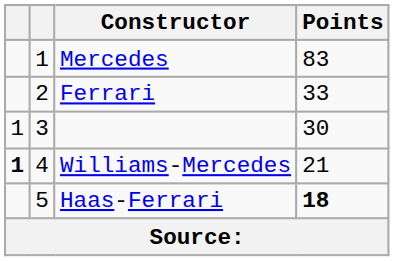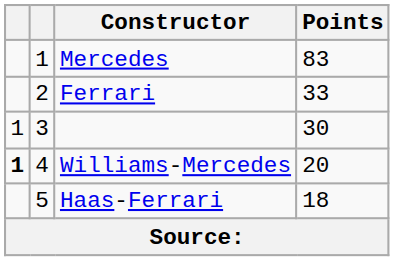Williams-Mercedes | Points: 21 -> 20
Haas-Ferrari | Points: bold -> normal
